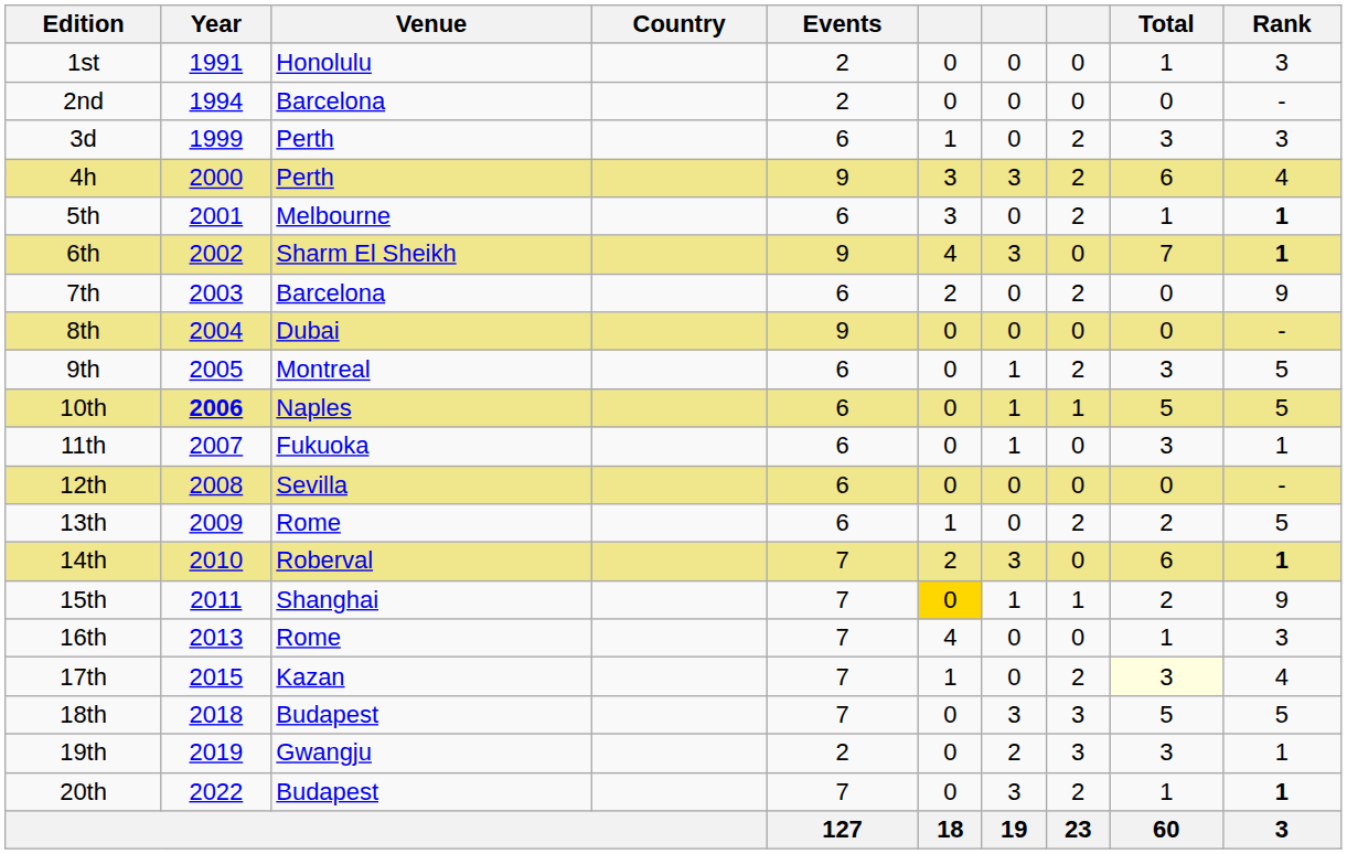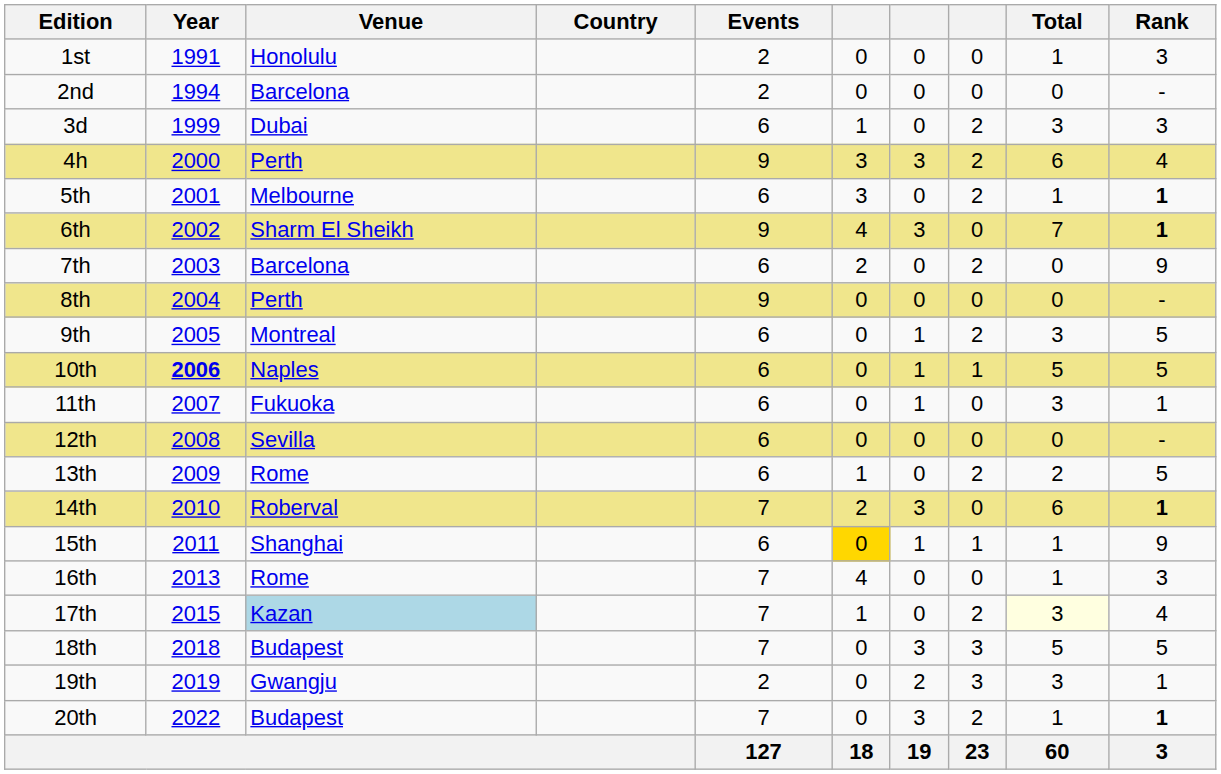3d | Venue: Perth -> Dubai
8th | Venue: Dubai -> Perth
15th | Events: 7 -> 6
15th | Total: 2 -> 1
17th | Venue: no background -> lightblue background
